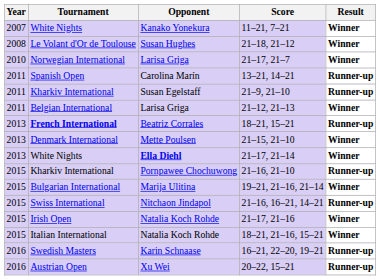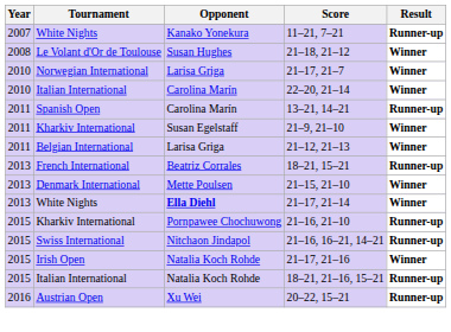11–21, 7–21 | Result: Winner -> Runner-up
+ row: 2010 | Italian International | Carolina Marín | 22–20, 21–14 | Winner
21–9, 21–10 | Result: Runner-up -> Winner
18–21, 15–21 | Tournament: bold -> normal
- row: 2015 | Bulgarian International | Marija Ulitina | 19–21, 21–16, 21–14 | Winner
18–21, 21–16, 15–21 | Result: Winner -> Runner-up
- row: 2016 | Swedish Masters | Karin Schnaase | 16–21, 22–20, 19–21 | Runner-up
